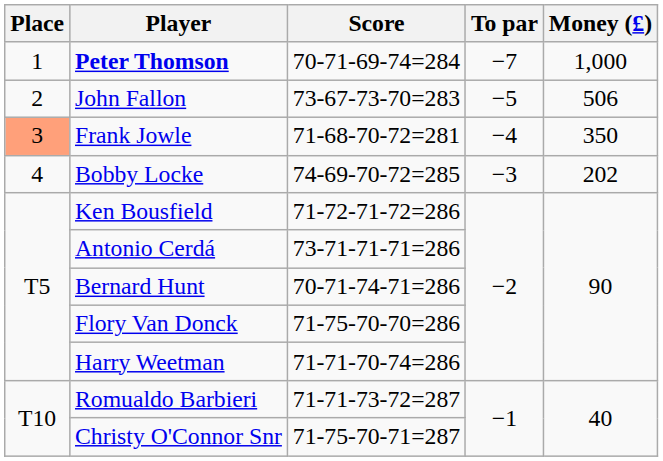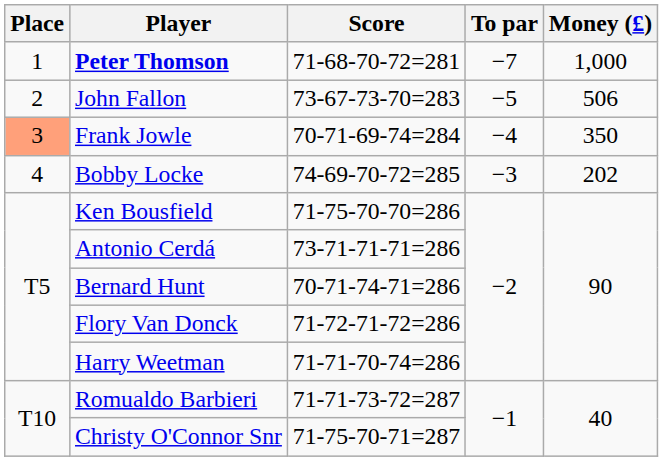Peter Thomson | Score: 70-71-69-74=284 -> 71-68-70-72=281
Frank Jowle | Score: 71-68-70-72=281 -> 70-71-69-74=284
Ken Bousfield | Score: 71-72-71-72=286 -> 71-75-70-70=286
Flory Van Donck | Score: 71-75-70-70=286 -> 71-72-71-72=286
